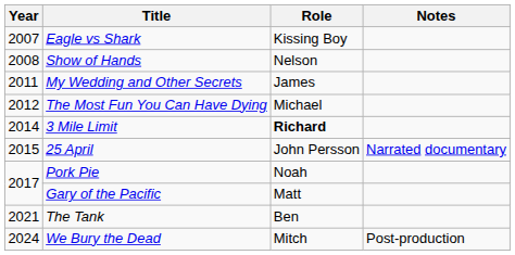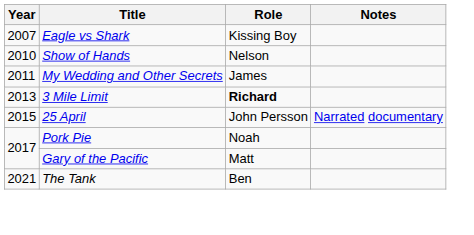Show of Hands | Year: 2008 -> 2010
- row: 2012 | The Most Fun You Can Have Dying | Michael
3 Mile Limit | Year: 2014 -> 2013
- row: 2024 | We Bury the Dead | Mitch | Post-production
